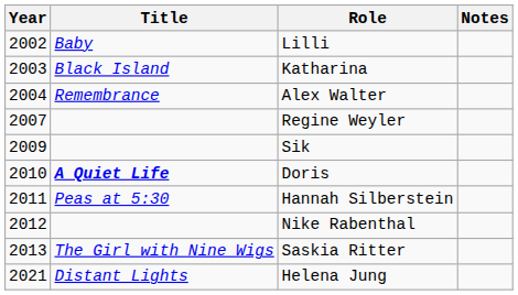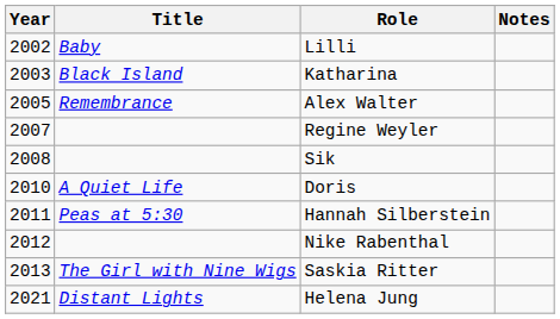Alex Walter | Year: 2004 -> 2005
Sik | Year: 2009 -> 2008
Doris | Title: bold -> normal
